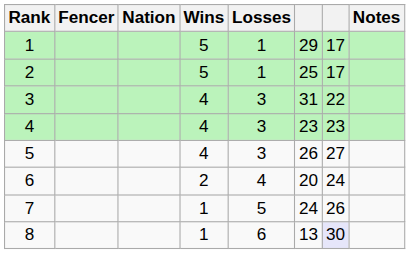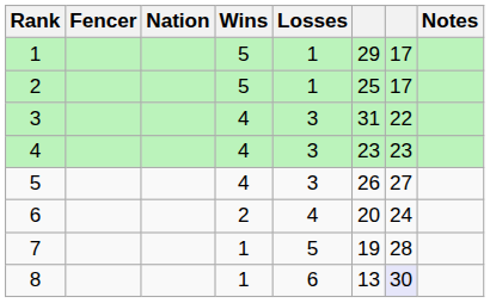7 | column 6: 24 -> 19
7 | column 7: 26 -> 28
